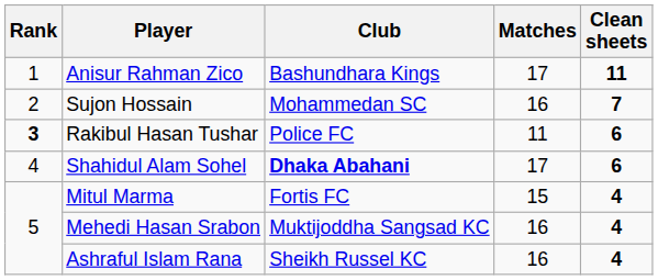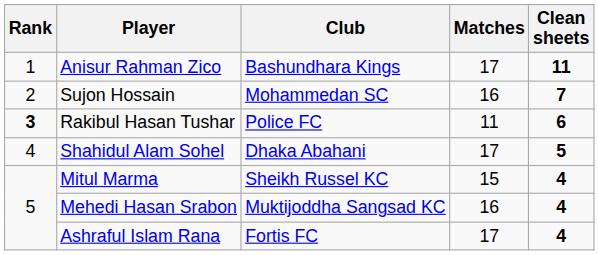Shahidul Alam Sohel | Club: bold -> normal
Shahidul Alam Sohel | Clean sheets: 6 -> 5
Mitul Marma | Club: Fortis FC -> Sheikh Russel KC
Ashraful Islam Rana | Club: Sheikh Russel KC -> Fortis FC
Ashraful Islam Rana | Matches: 16 -> 17
